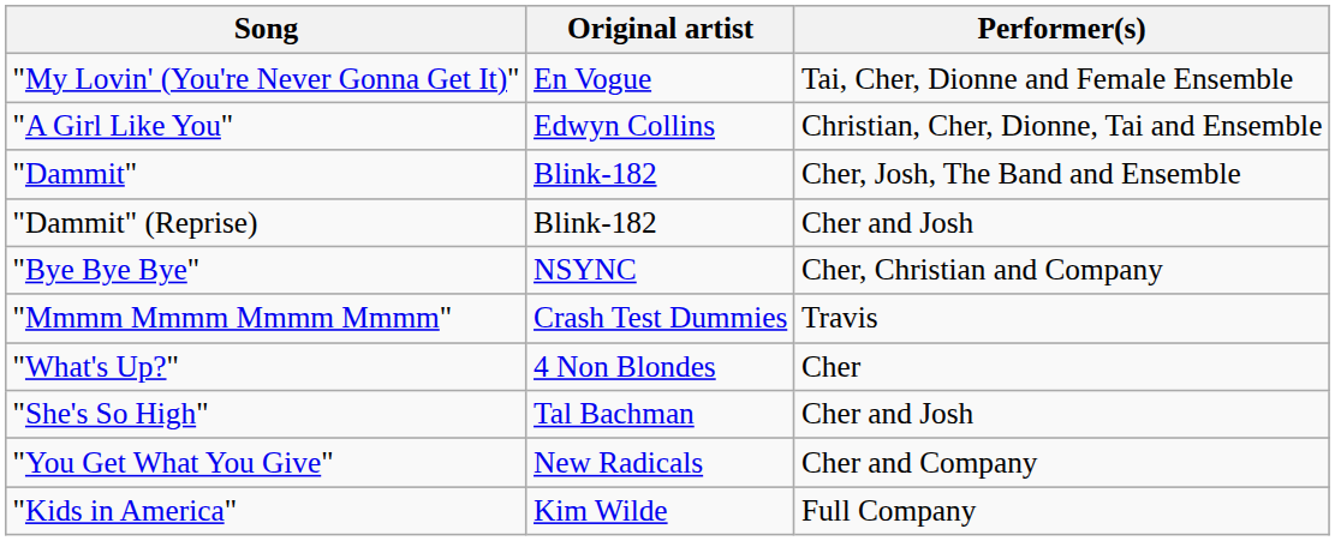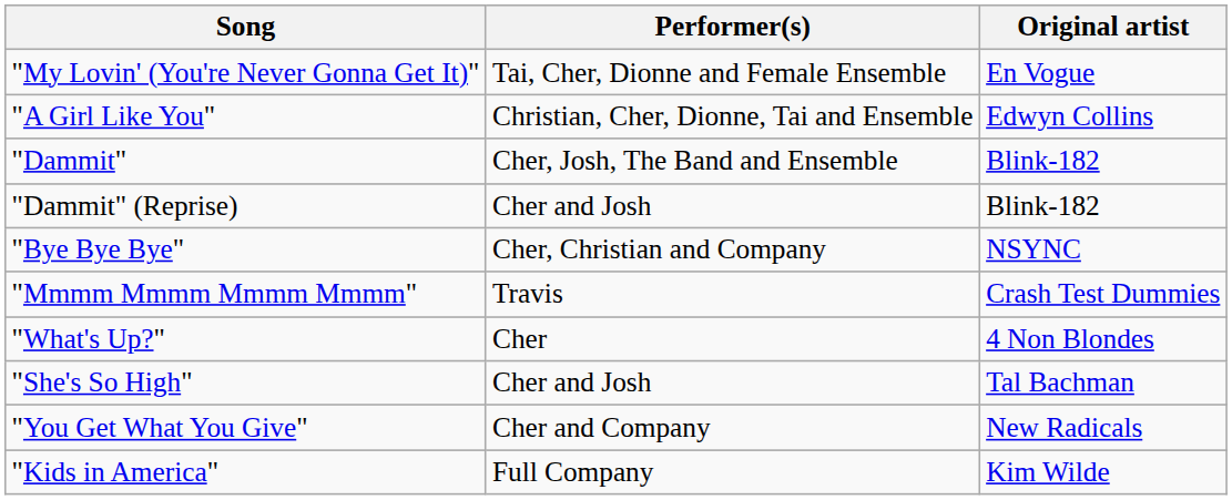columns swapped: Original artist <-> Performer(s)
